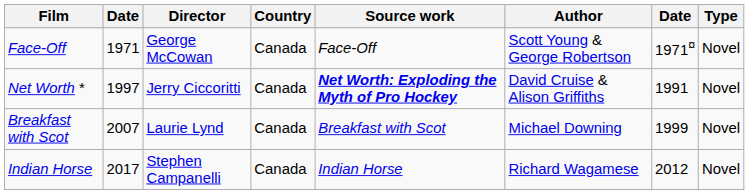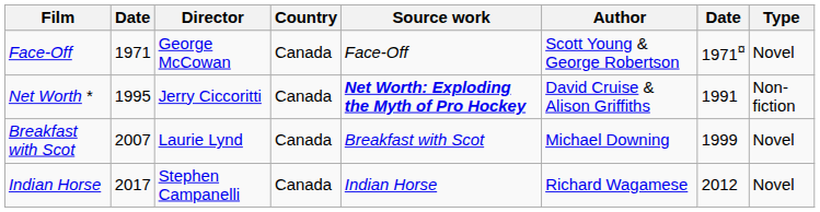Net Worth * | column 2: 1997 -> 1995
Net Worth * | Type: Novel -> Non-fiction
